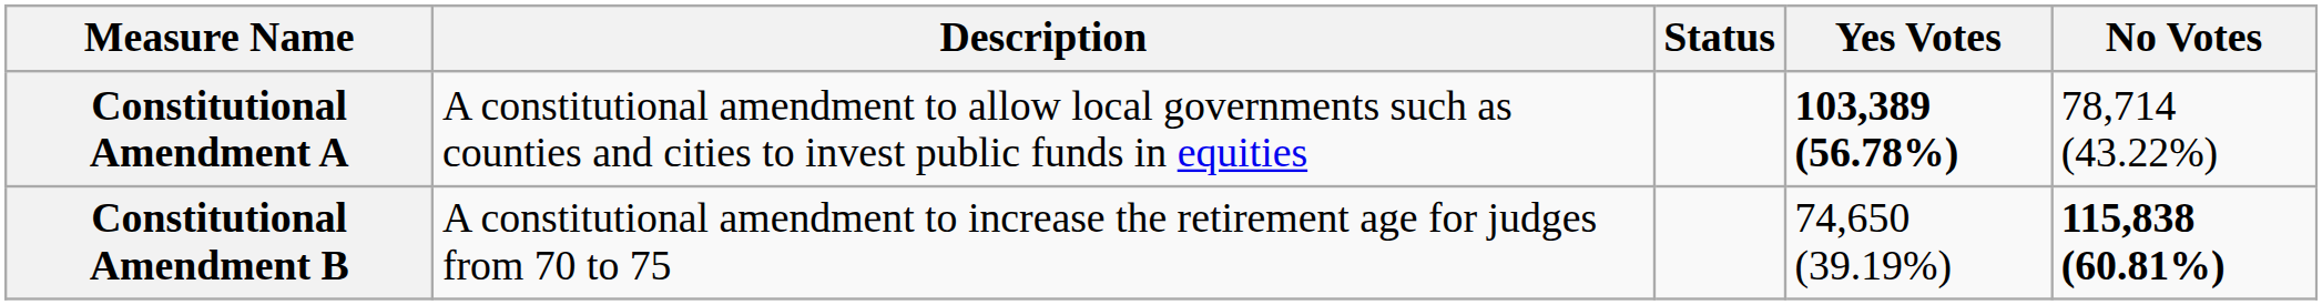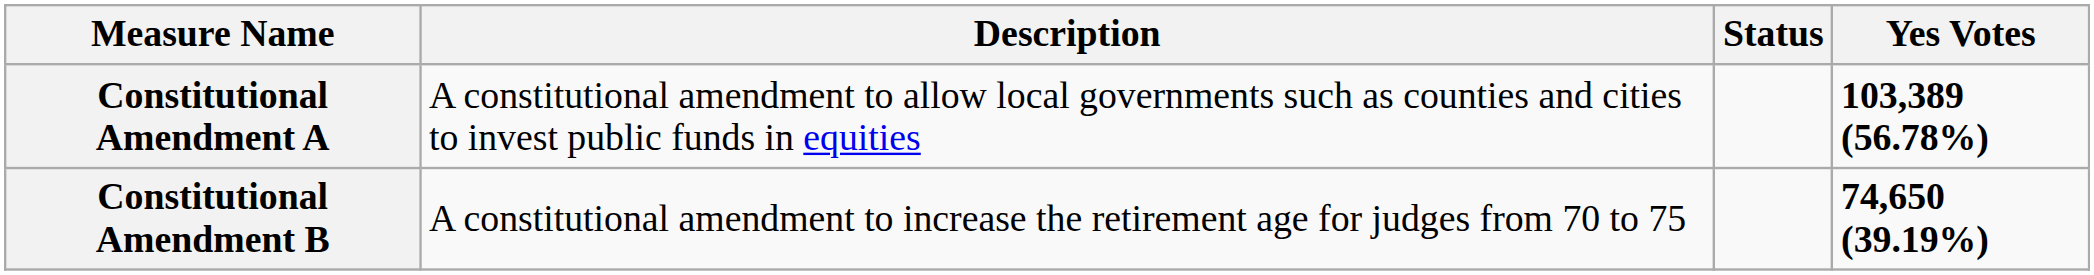- column: No Votes | 78,714 (43.22%) | 115,838 (60.81%)
Constitutional Amendment B | Yes Votes: normal -> bold
